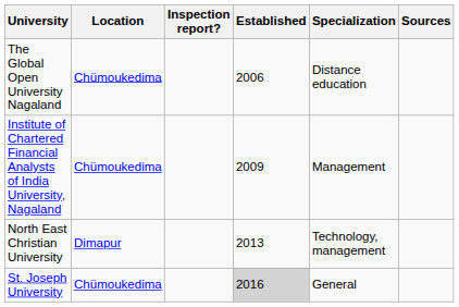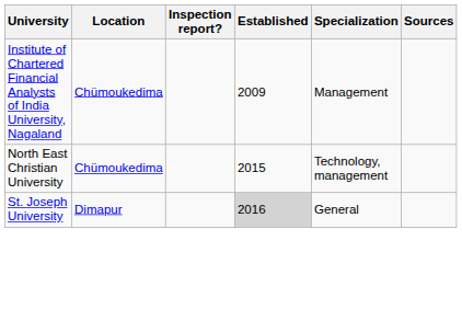- row: The Global Open University Nagaland | Chümoukedima | 2006 | Distance education
North East Christian University | Location: Dimapur -> Chümoukedima
North East Christian University | Established: 2013 -> 2015
St. Joseph University | Location: Chümoukedima -> Dimapur
